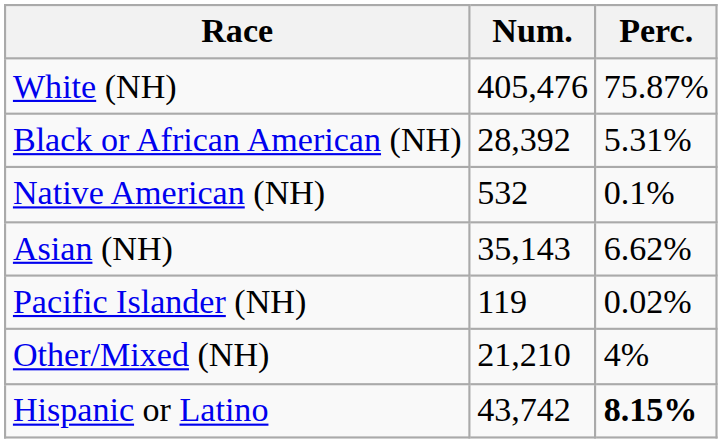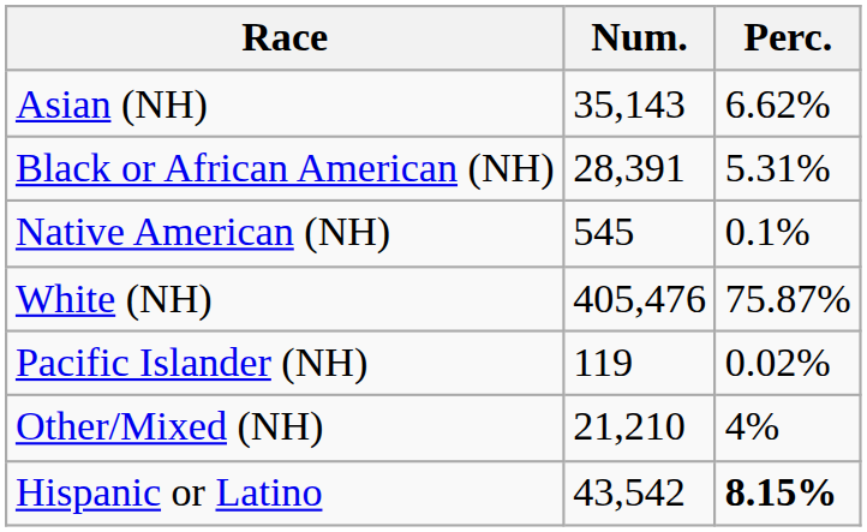rows swapped: White (NH) <-> Asian (NH)
Black or African American (NH) | Num.: 28,392 -> 28,391
Native American (NH) | Num.: 532 -> 545
Hispanic or Latino | Num.: 43,742 -> 43,542
